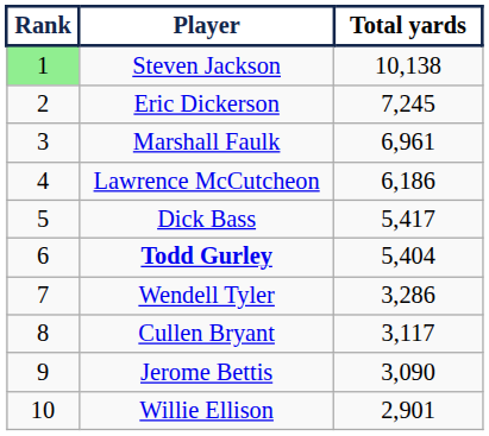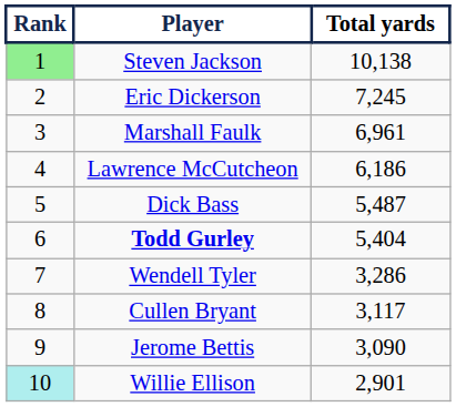Dick Bass | Total yards: 5,417 -> 5,487
Willie Ellison | Rank: no background -> paleturquoise background
